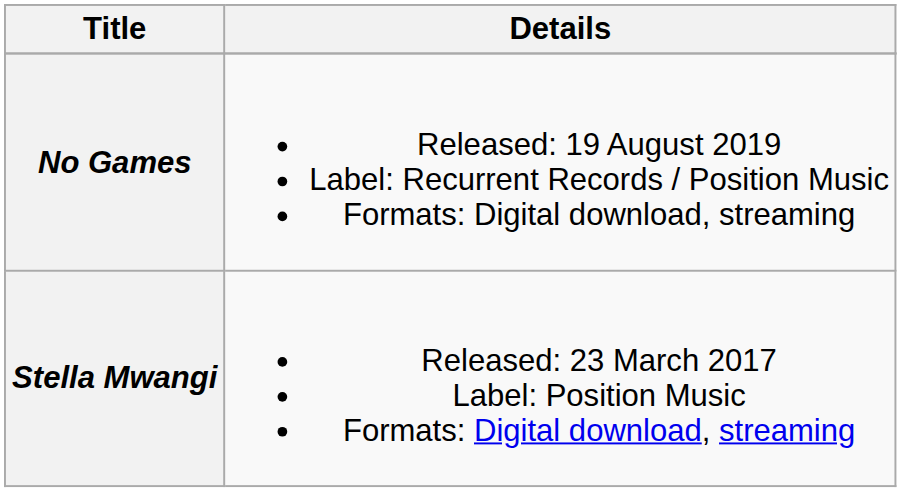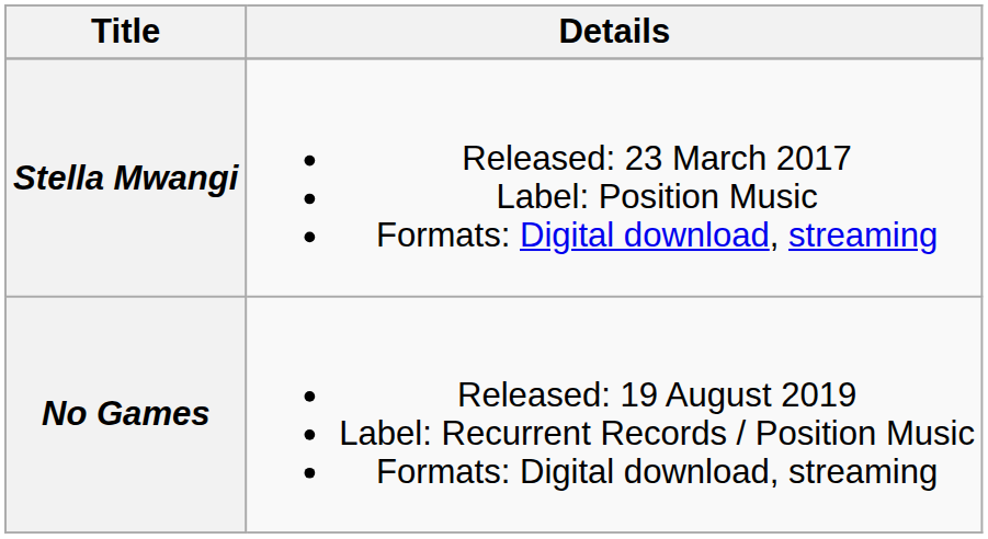rows swapped: Stella Mwangi <-> No Games
